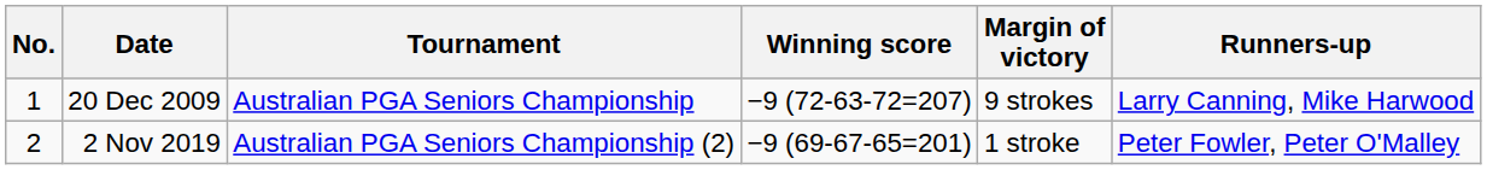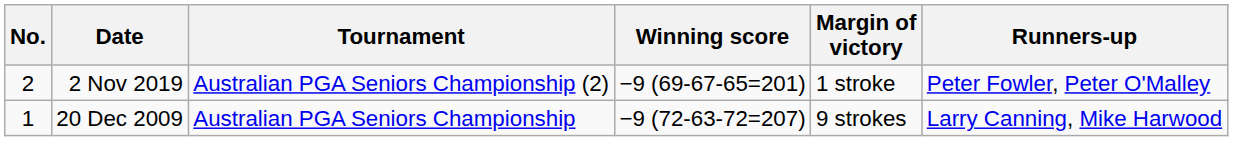rows swapped: 20 Dec 2009 <-> 2 Nov 2019
